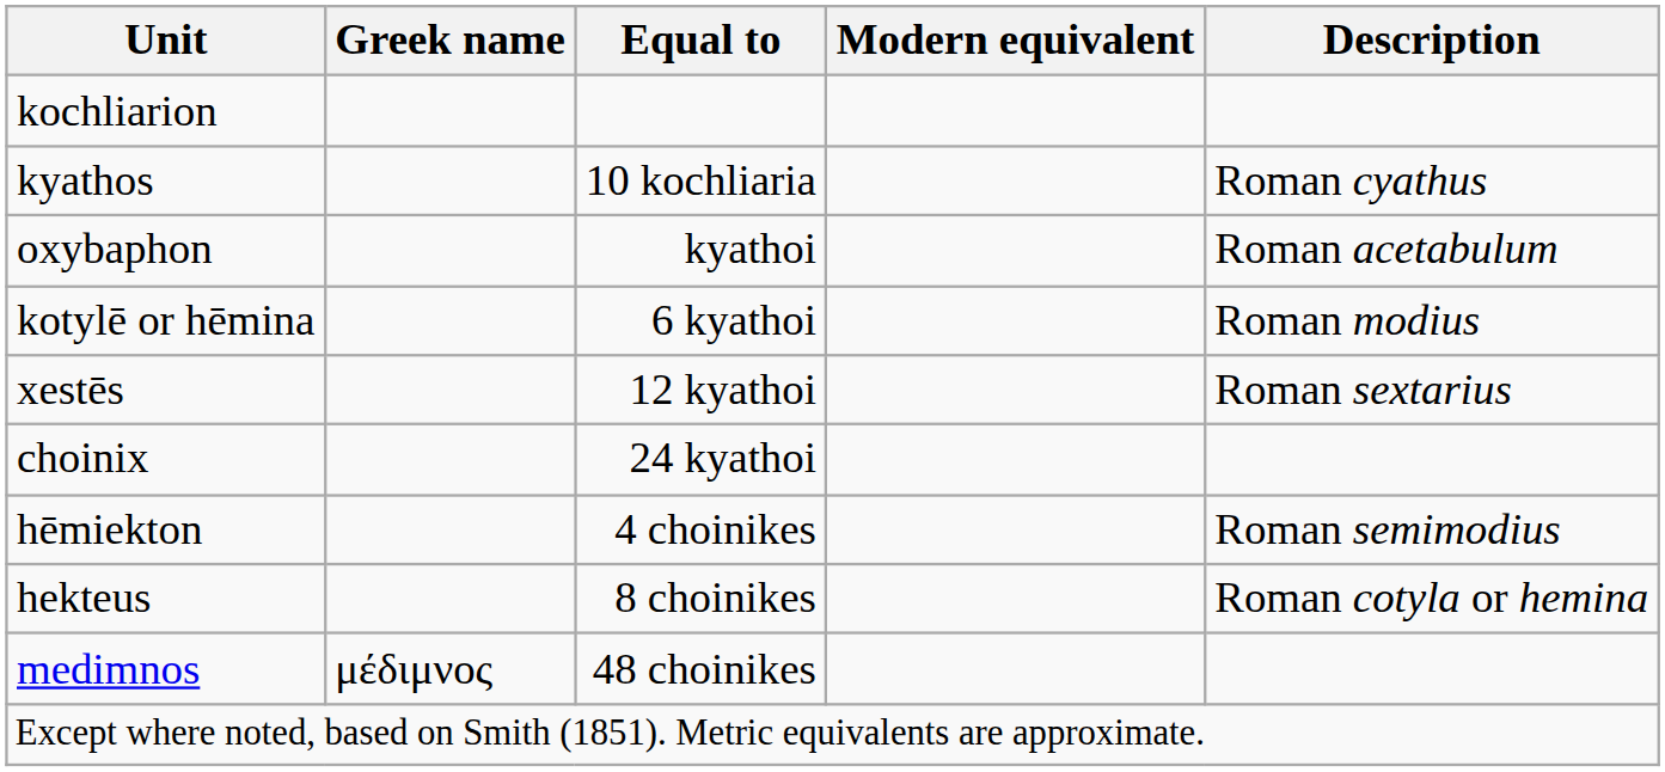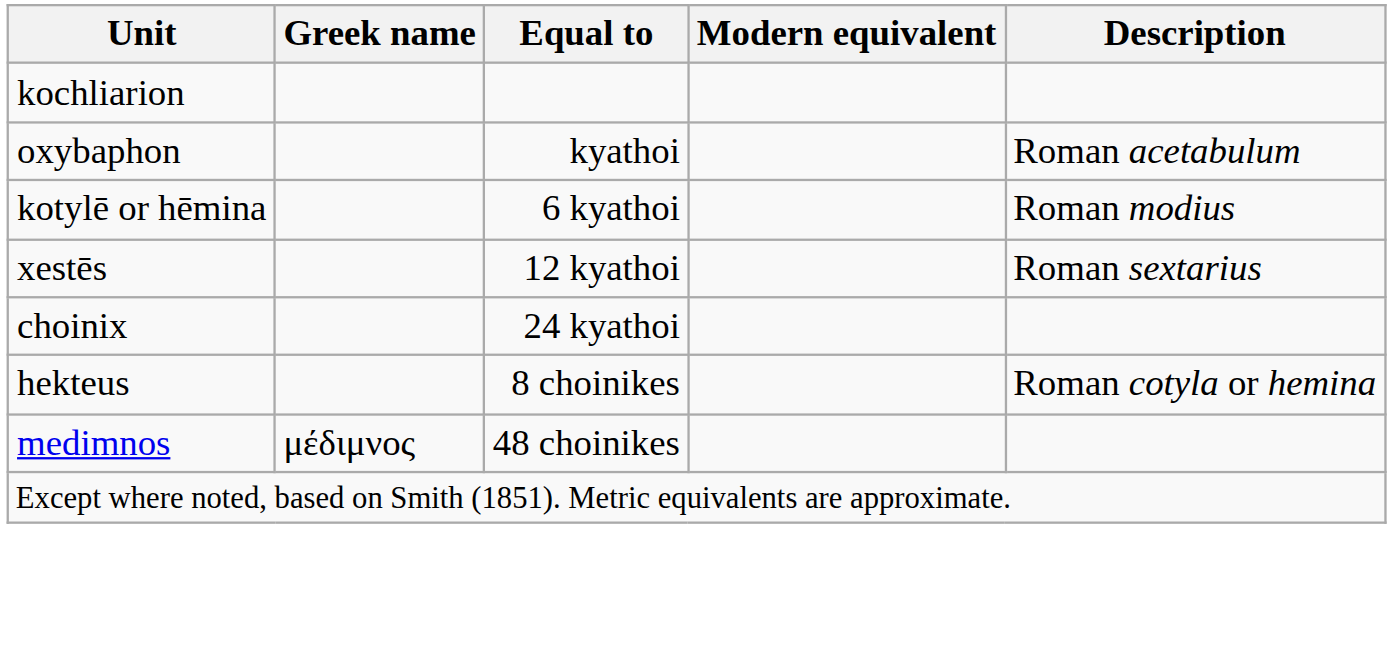- row: kyathos | 10 kochliaria | Roman cyathus
- row: hēmiekton | 4 choinikes | Roman semimodius
